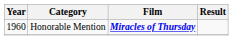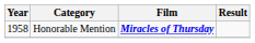Honorable Mention | Year: 1960 -> 1958
